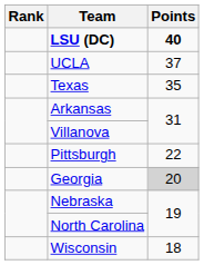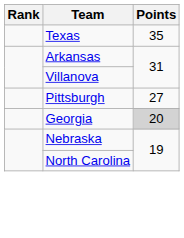- row: LSU (DC) | 40
- row: UCLA | 37
Pittsburgh | Points: 22 -> 27
- row: Wisconsin | 18
